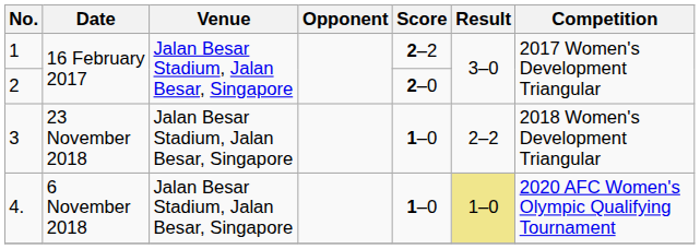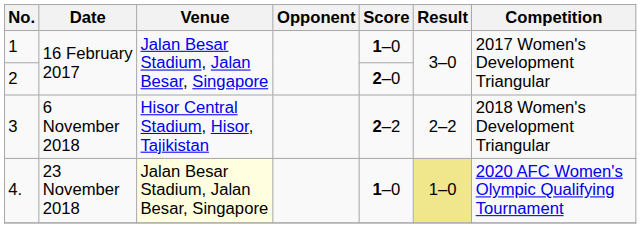1 | Score: 2–2 -> 1–0
3 | Date: 23 November 2018 -> 6 November 2018
3 | Venue: Jalan Besar Stadium, Jalan Besar, Singapore -> Hisor Central Stadium, Hisor, Tajikistan
3 | Score: 1–0 -> 2–2
4. | Date: 6 November 2018 -> 23 November 2018
4. | Venue: no background -> lightyellow background
